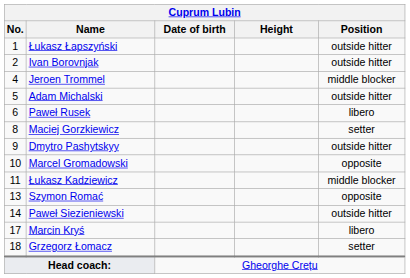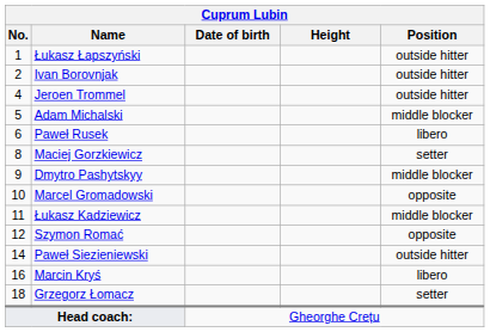Jeroen Trommel | Position: middle blocker -> outside hitter
Adam Michalski | Position: outside hitter -> middle blocker
Dmytro Pashytskyy | Position: outside hitter -> middle blocker
Szymon Romać | No.: 13 -> 12
Marcin Kryś | No.: 17 -> 16
